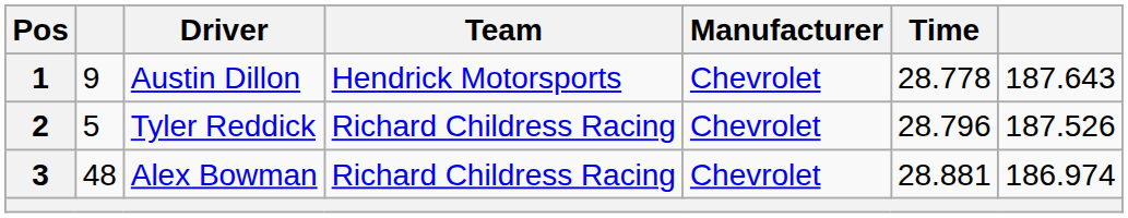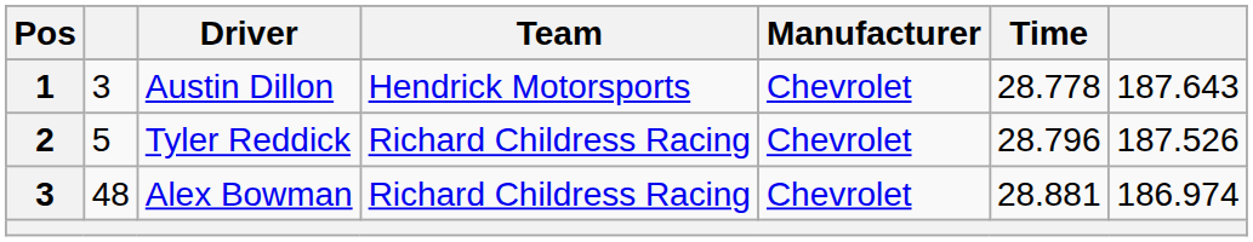Austin Dillon | column 2: 9 -> 3
